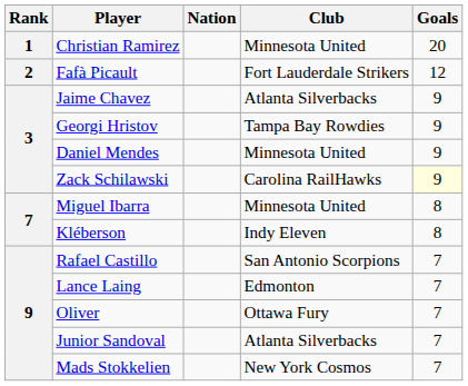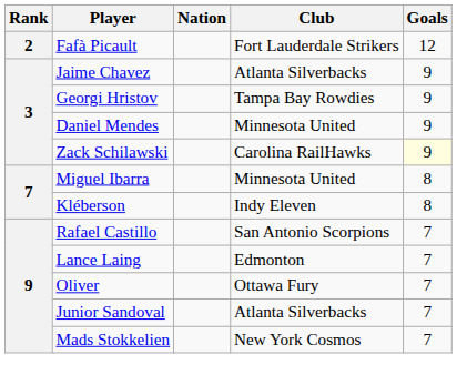- row: 1 | Christian Ramirez | Minnesota United | 20
